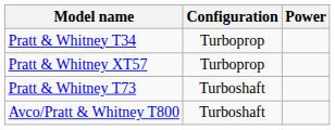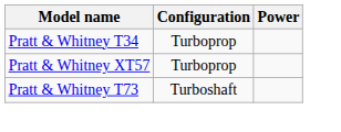- row: Avco/Pratt & Whitney T800 | Turboshaft
